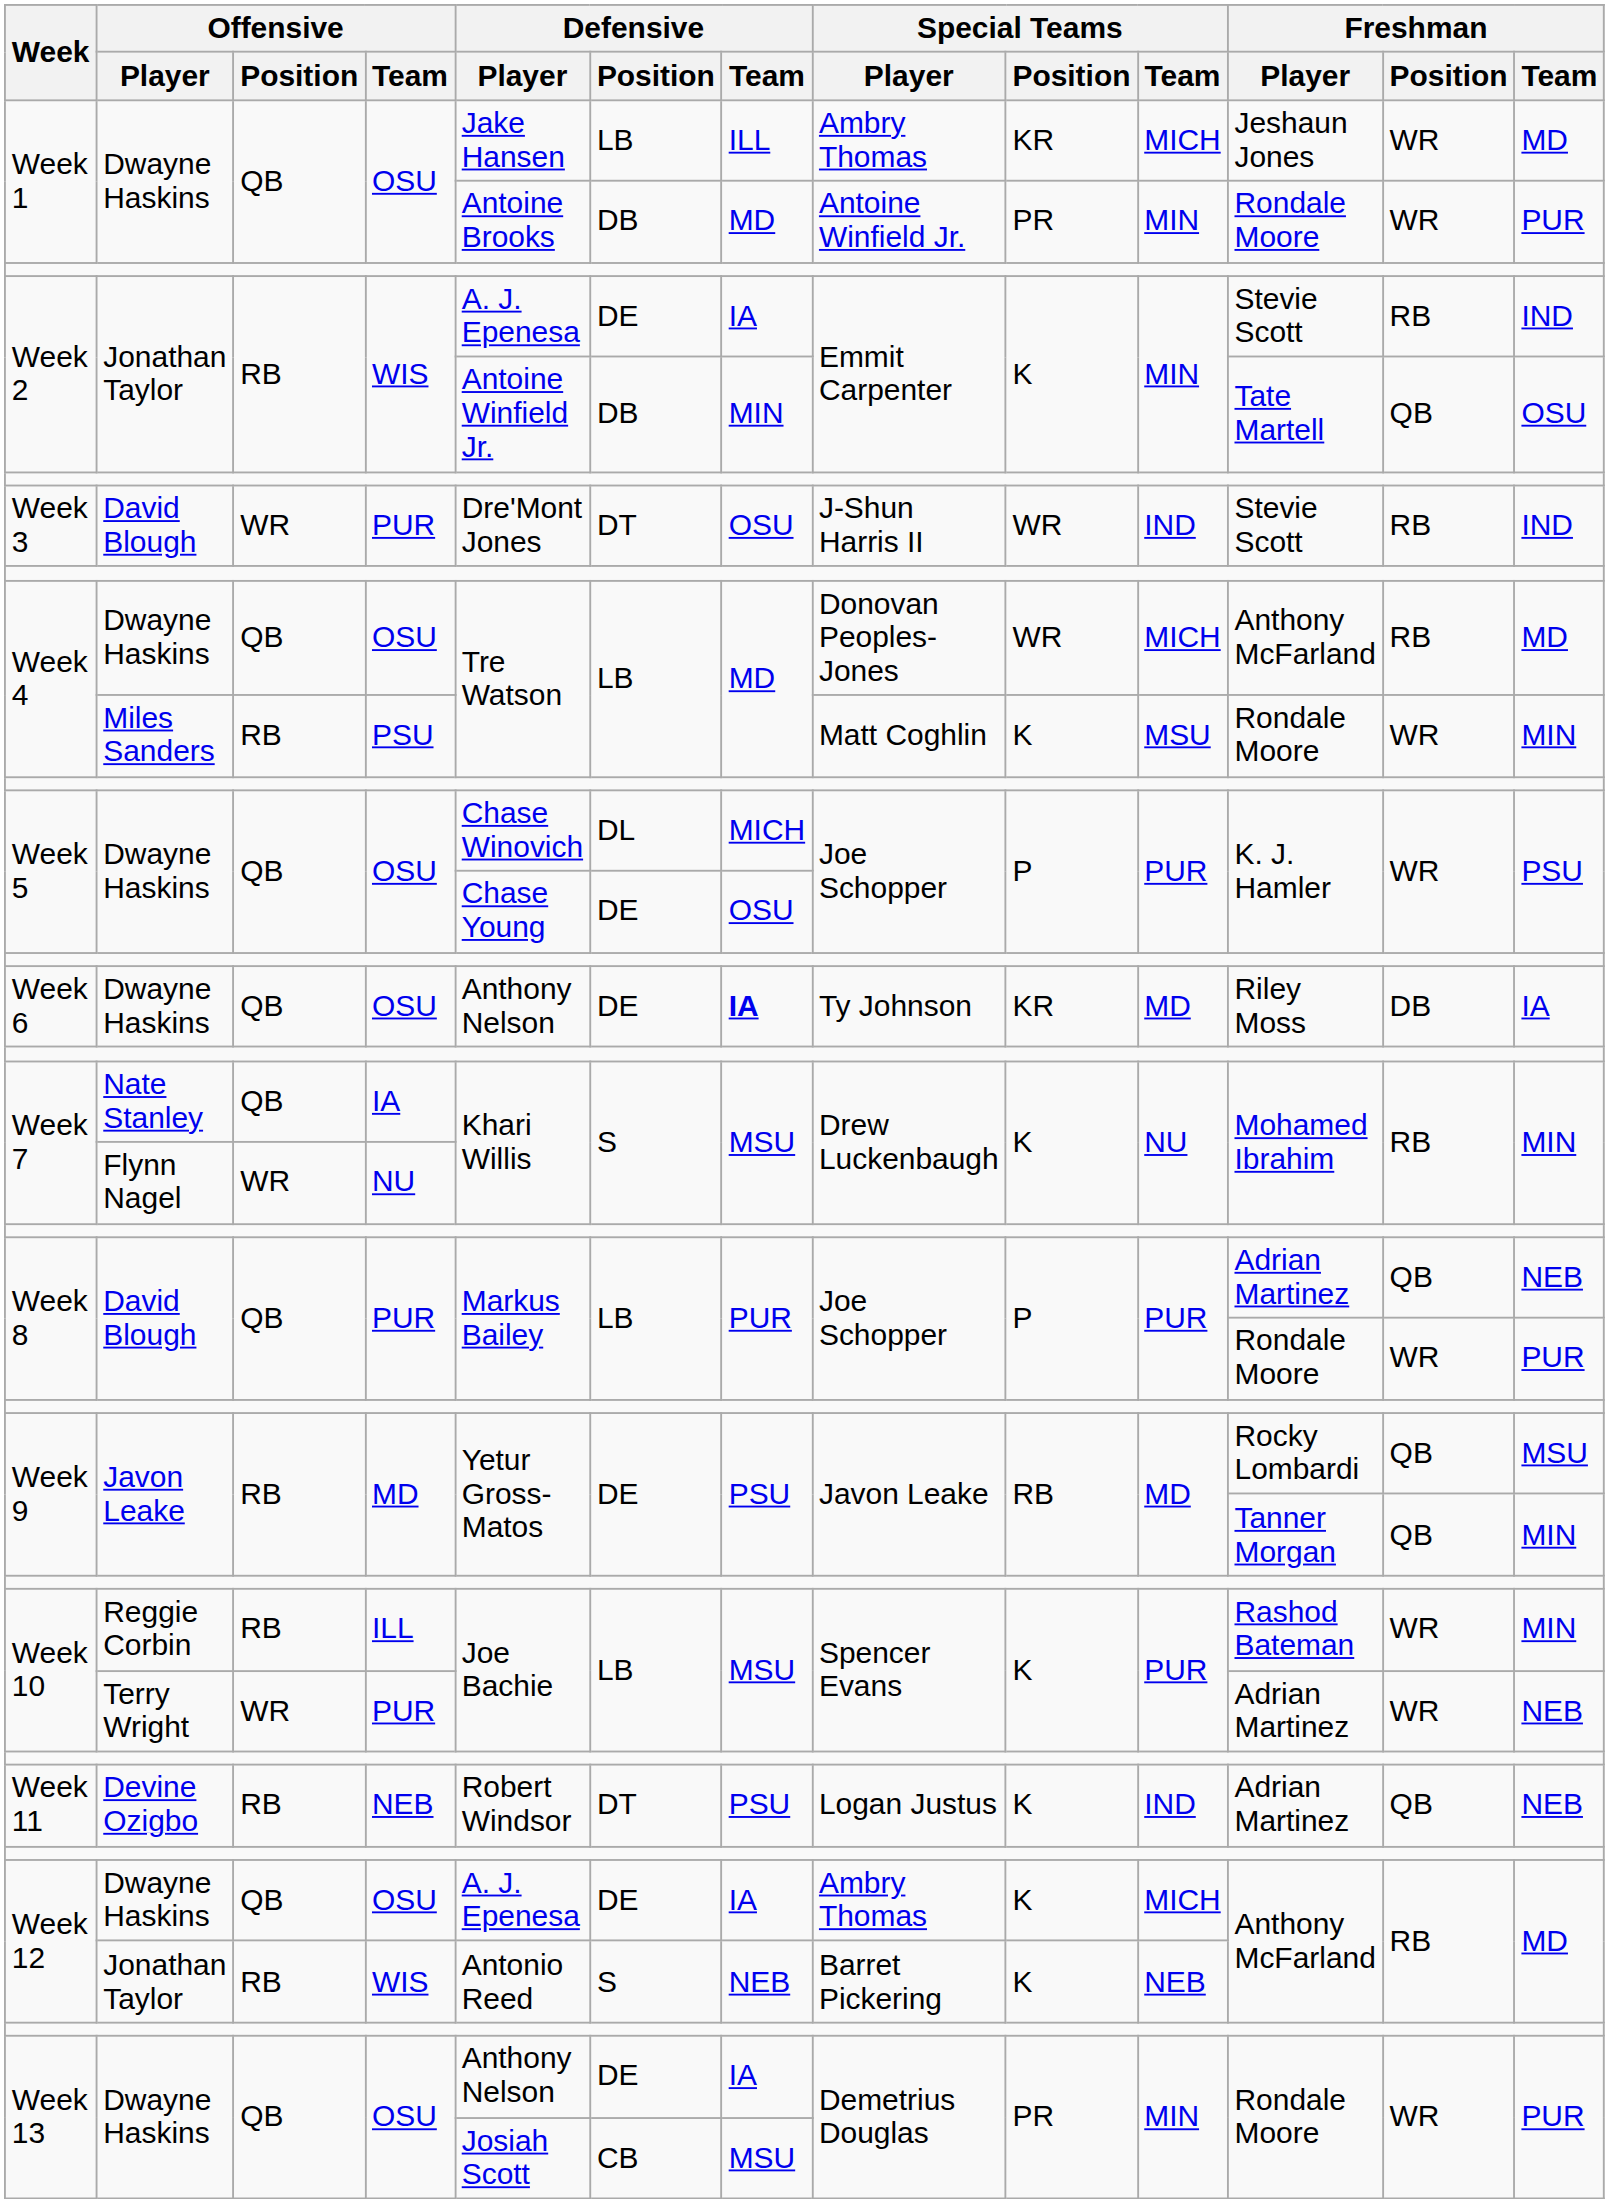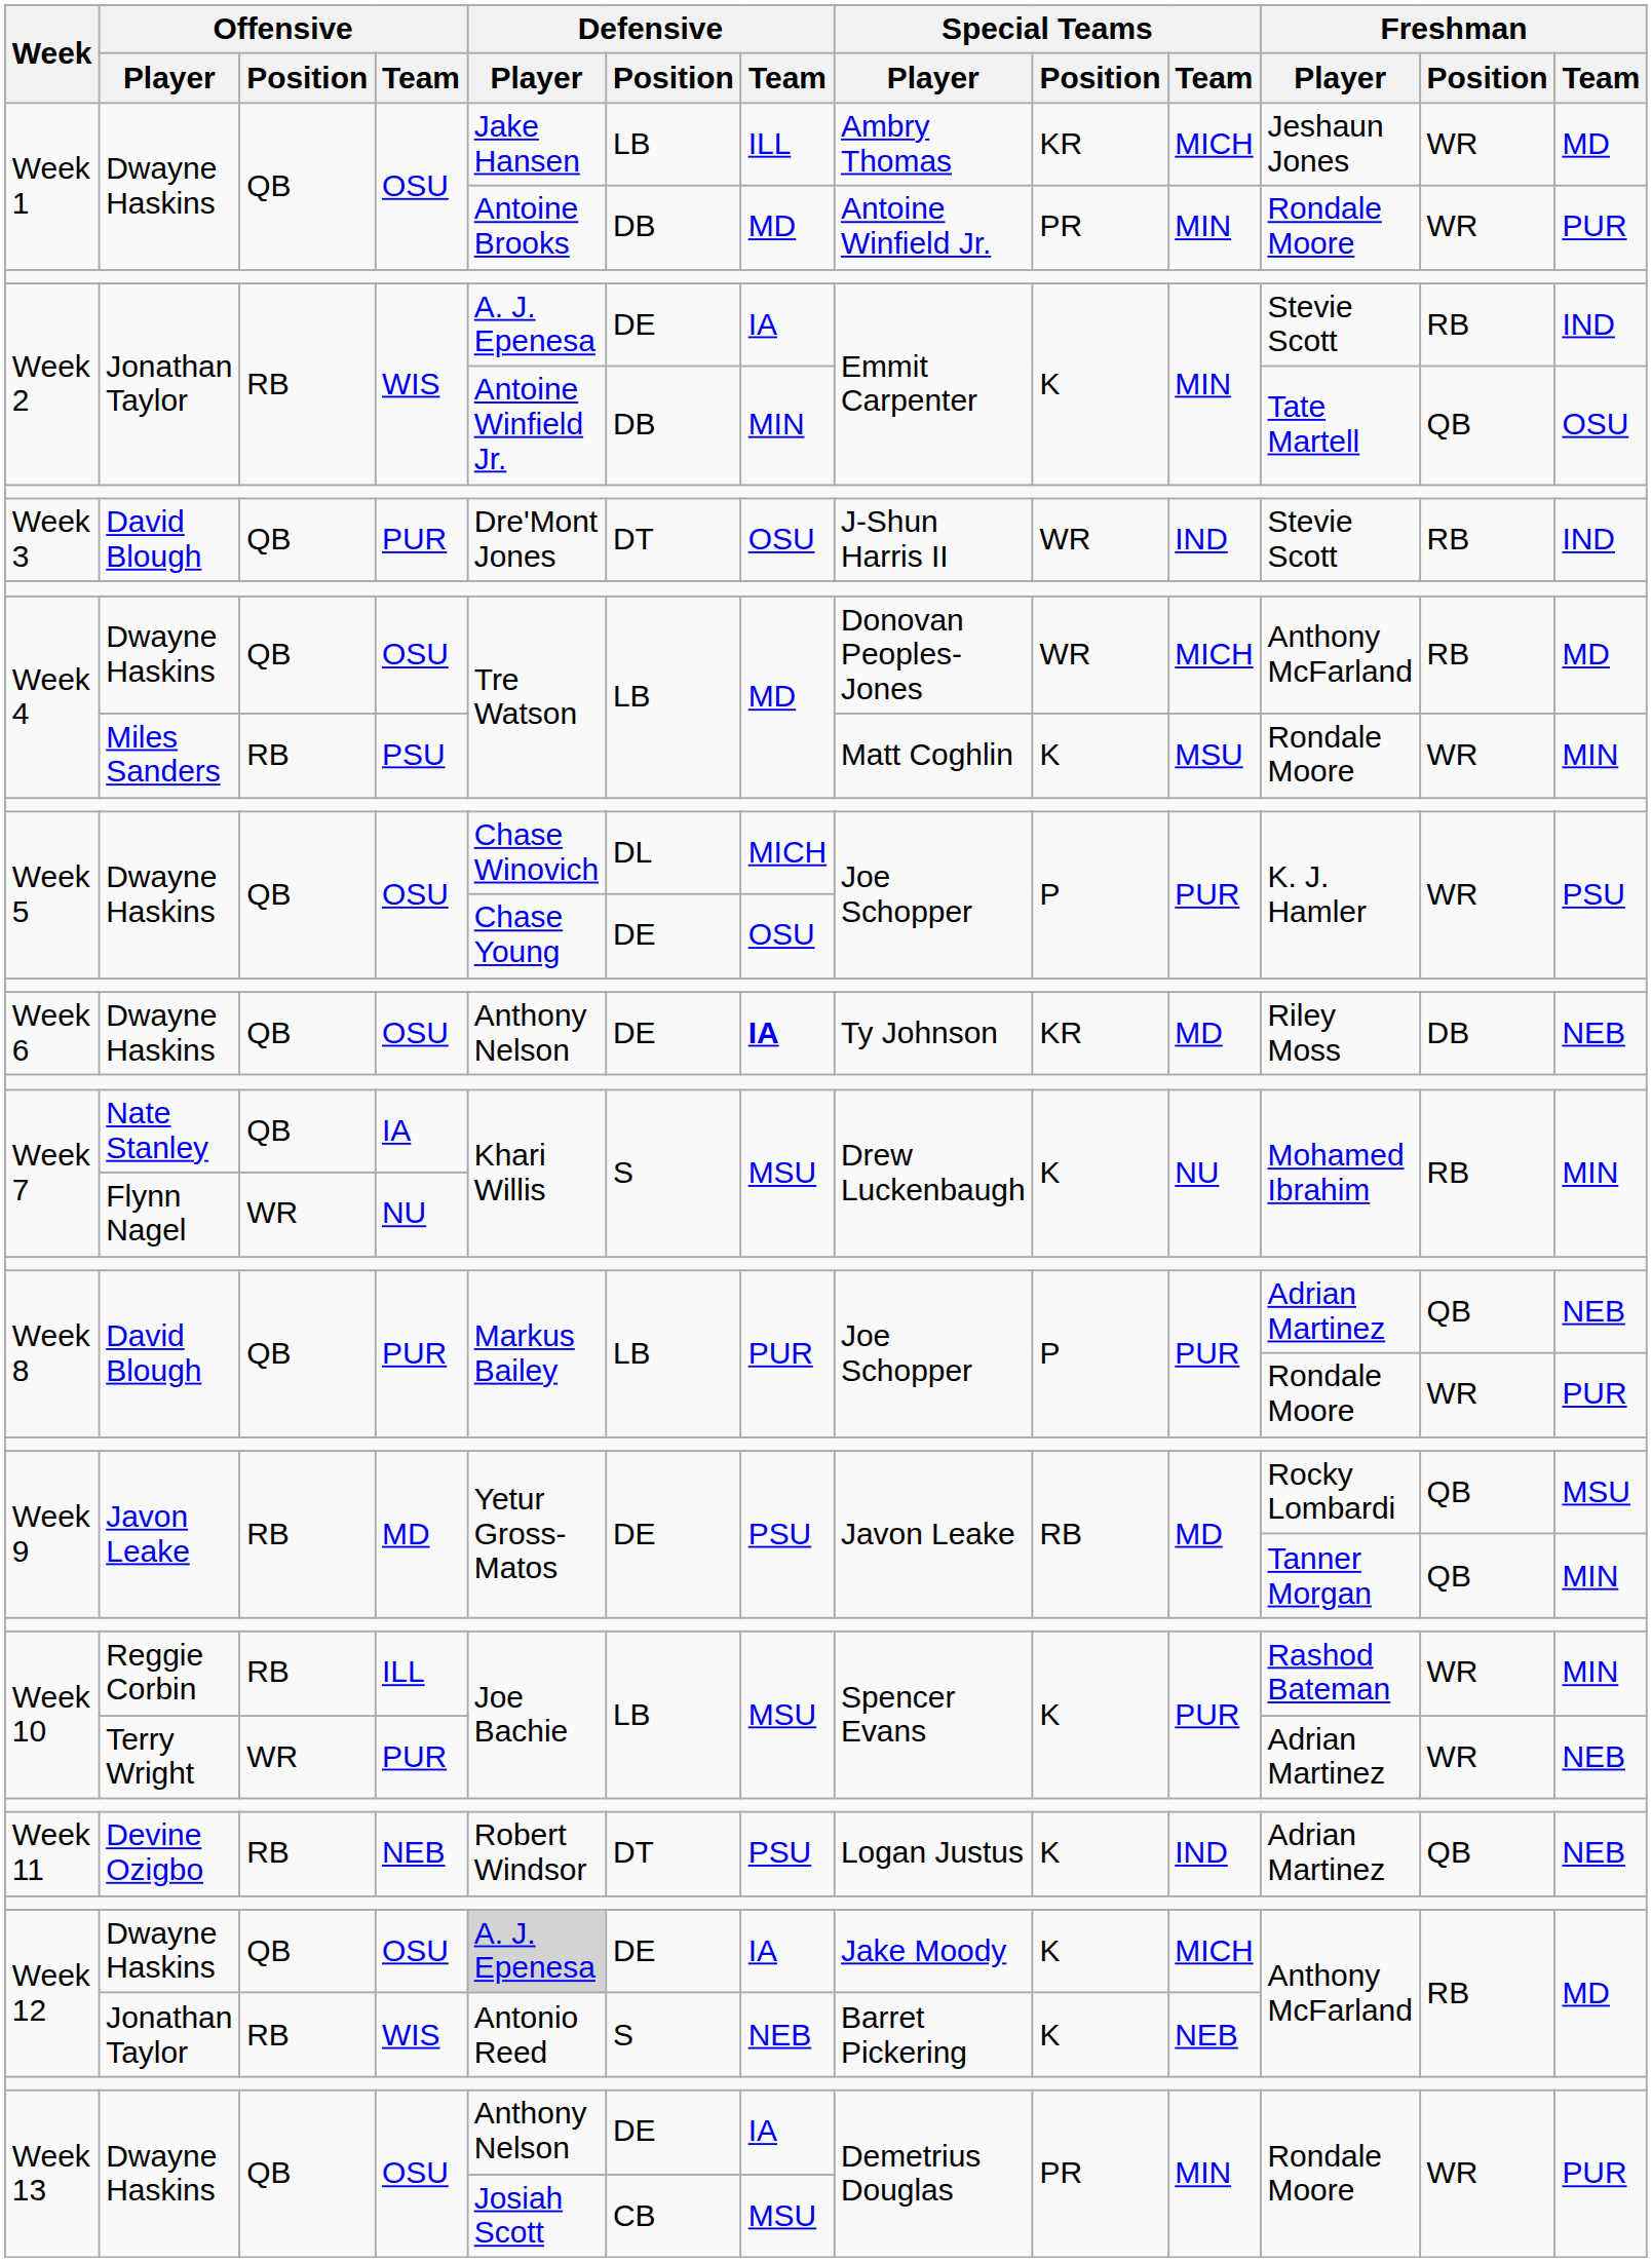Week 3 | Offensive / Position: WR -> QB
Week 6 | Freshman / Team: IA -> NEB
Week 12 / Dwayne Haskins | Defensive / Player: no background -> lightgrey background
Week 12 / Dwayne Haskins | Special Teams / Player: Ambry Thomas -> Jake Moody
